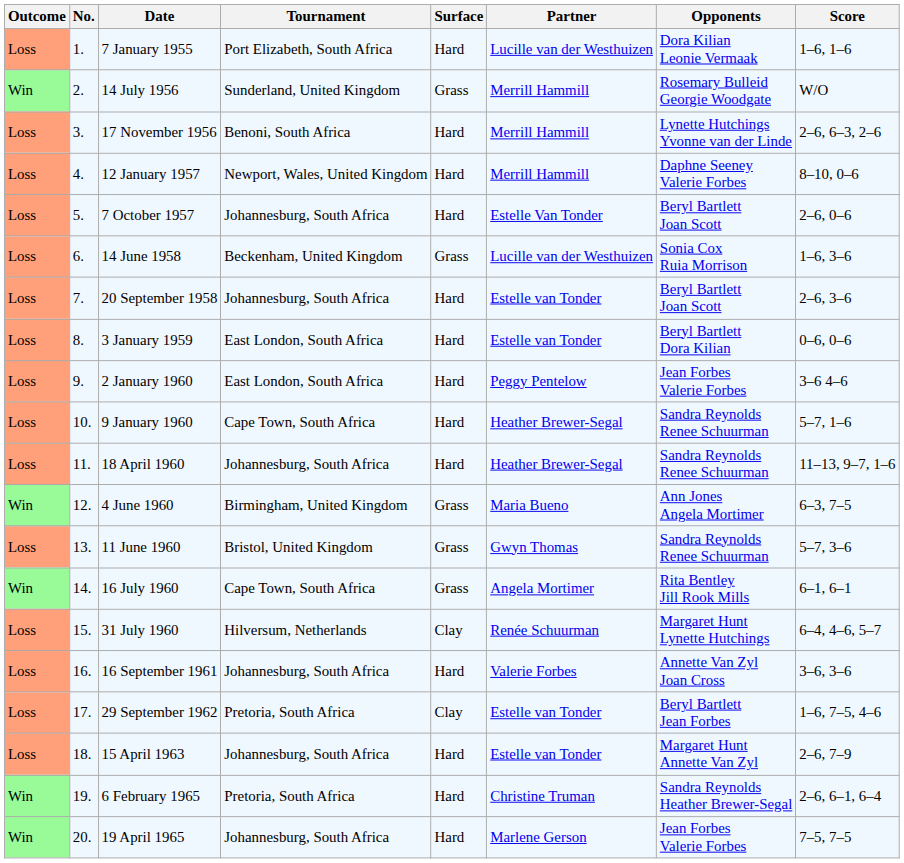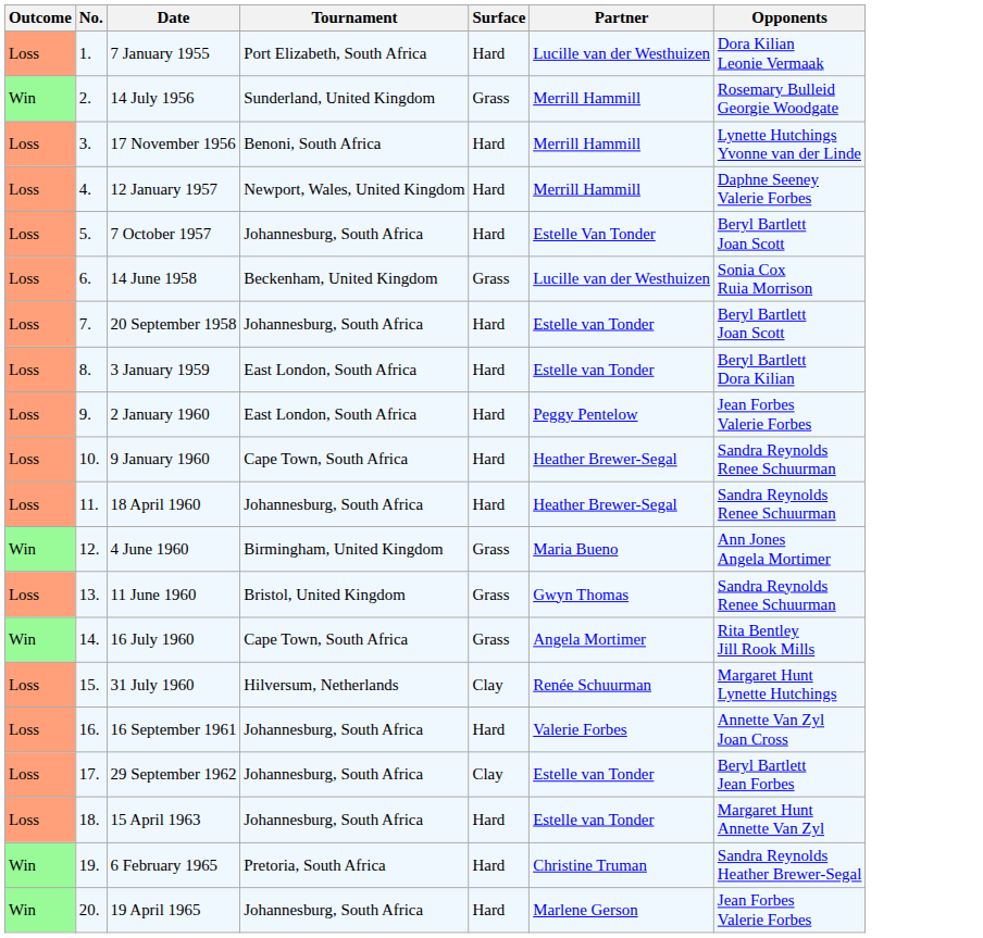- column: Score | 1–6, 1–6 | W/O | 2–6, 6–3, 2–6 | 8–10, 0–6 | 2–6, 0–6 | 1–6, 3–6 | 2–6, 3–6 | 0–6, 0–6 | 3–6 4–6 | 5–7, 1–6 | 11–13, 9–7, 1–6 | 6–3, 7–5 | 5–7, 3–6 | 6–1, 6–1 | 6–4, 4–6, 5–7 | 3–6, 3–6 | 1–6, 7–5, 4–6 | 2–6, 7–9 | 2–6, 6–1, 6–4 | 7–5, 7–5
29 September 1962 | Tournament: Pretoria, South Africa -> Johannesburg, South Africa
